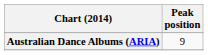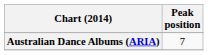Australian Dance Albums (ARIA) | Peak position: 9 -> 7
